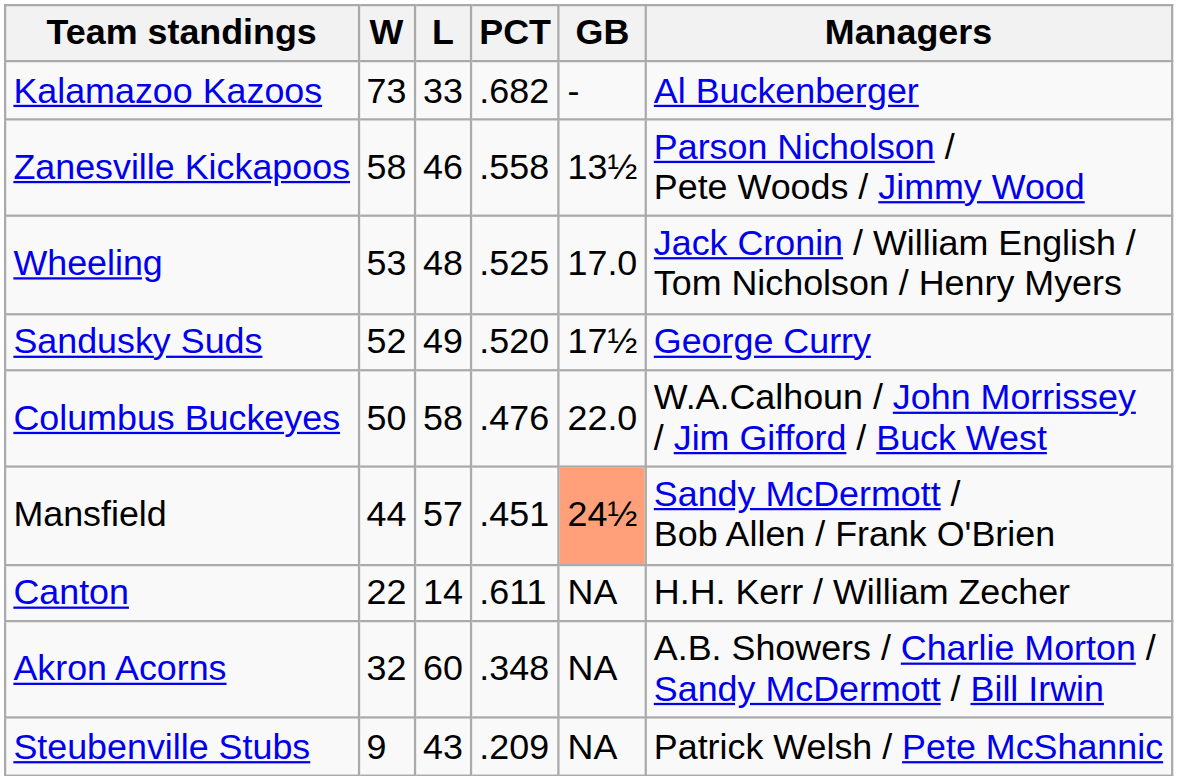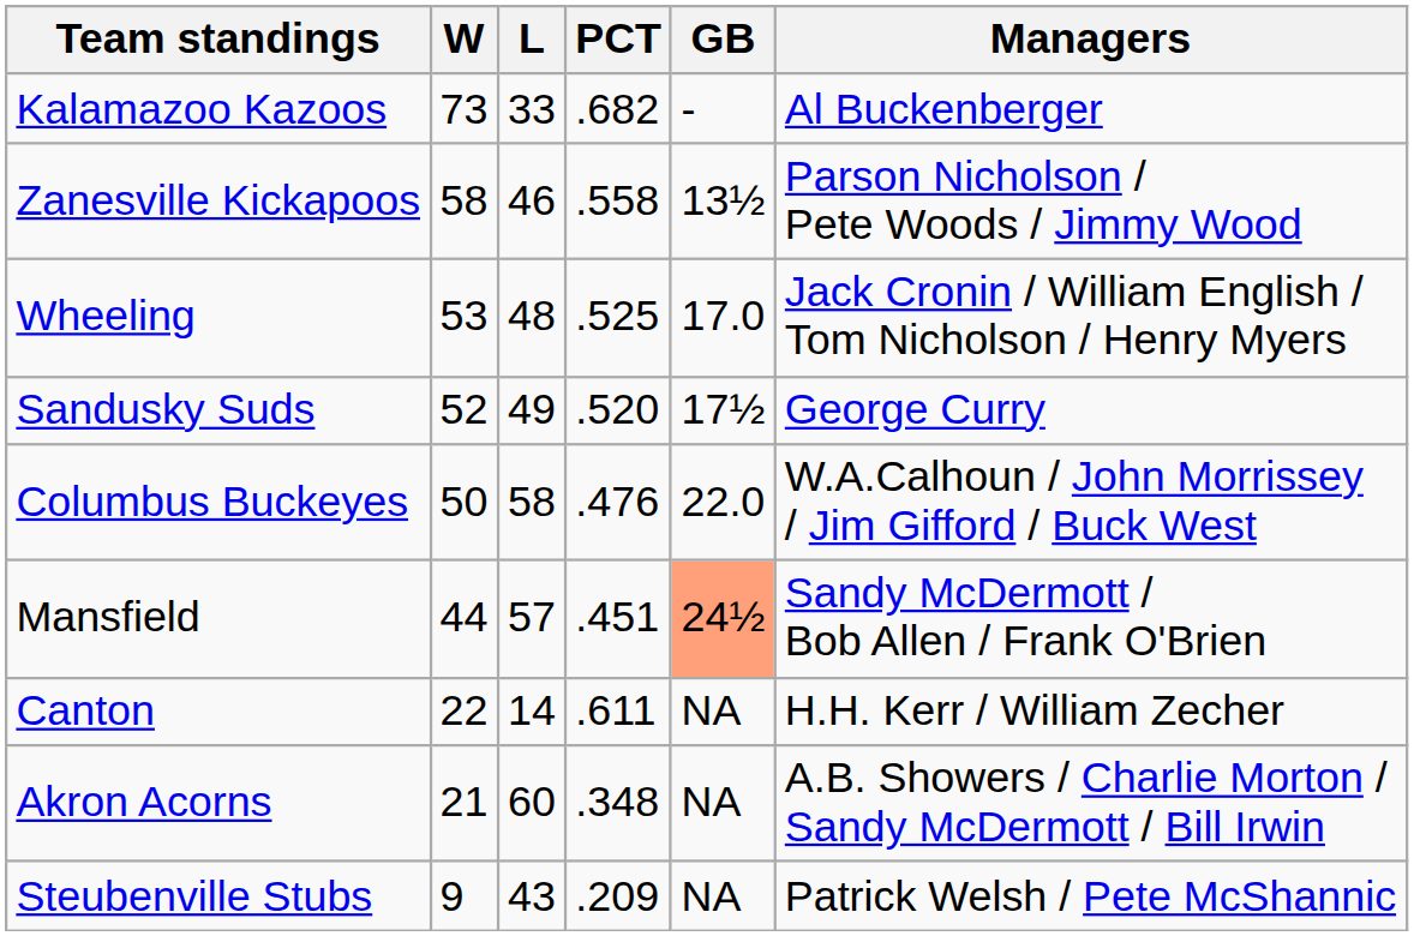Akron Acorns | W: 32 -> 21
